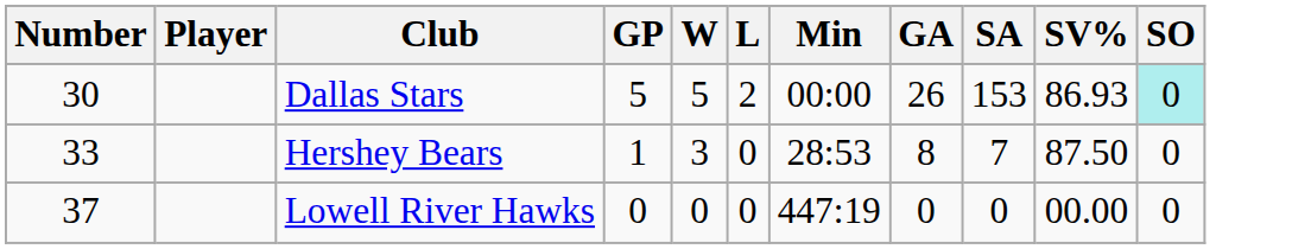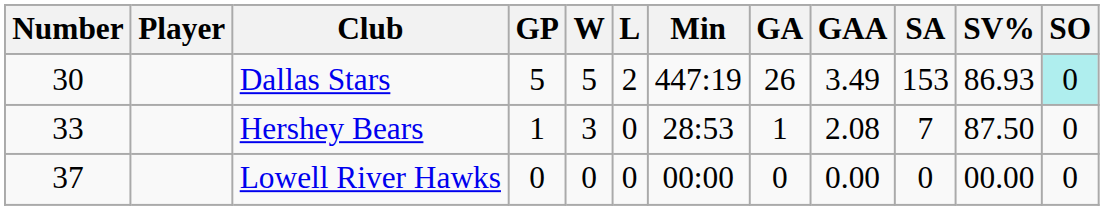+ column: GAA | 3.49 | 2.08 | 0.00
Dallas Stars | Min: 00:00 -> 447:19
Hershey Bears | GA: 8 -> 1
Lowell River Hawks | Min: 447:19 -> 00:00
